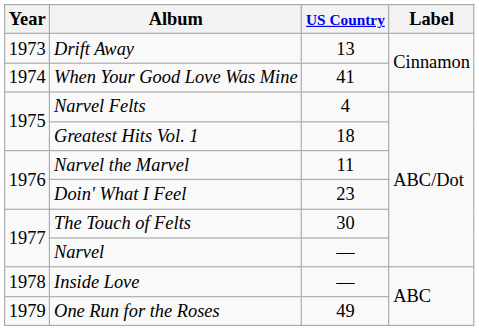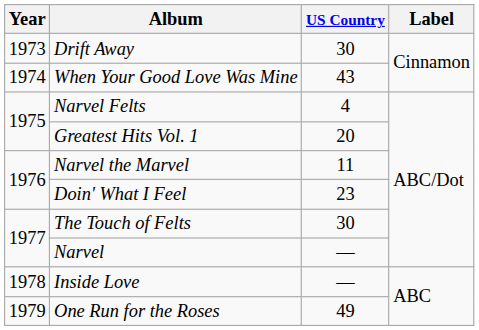Drift Away | US Country: 13 -> 30
When Your Good Love Was Mine | US Country: 41 -> 43
Greatest Hits Vol. 1 | US Country: 18 -> 20
